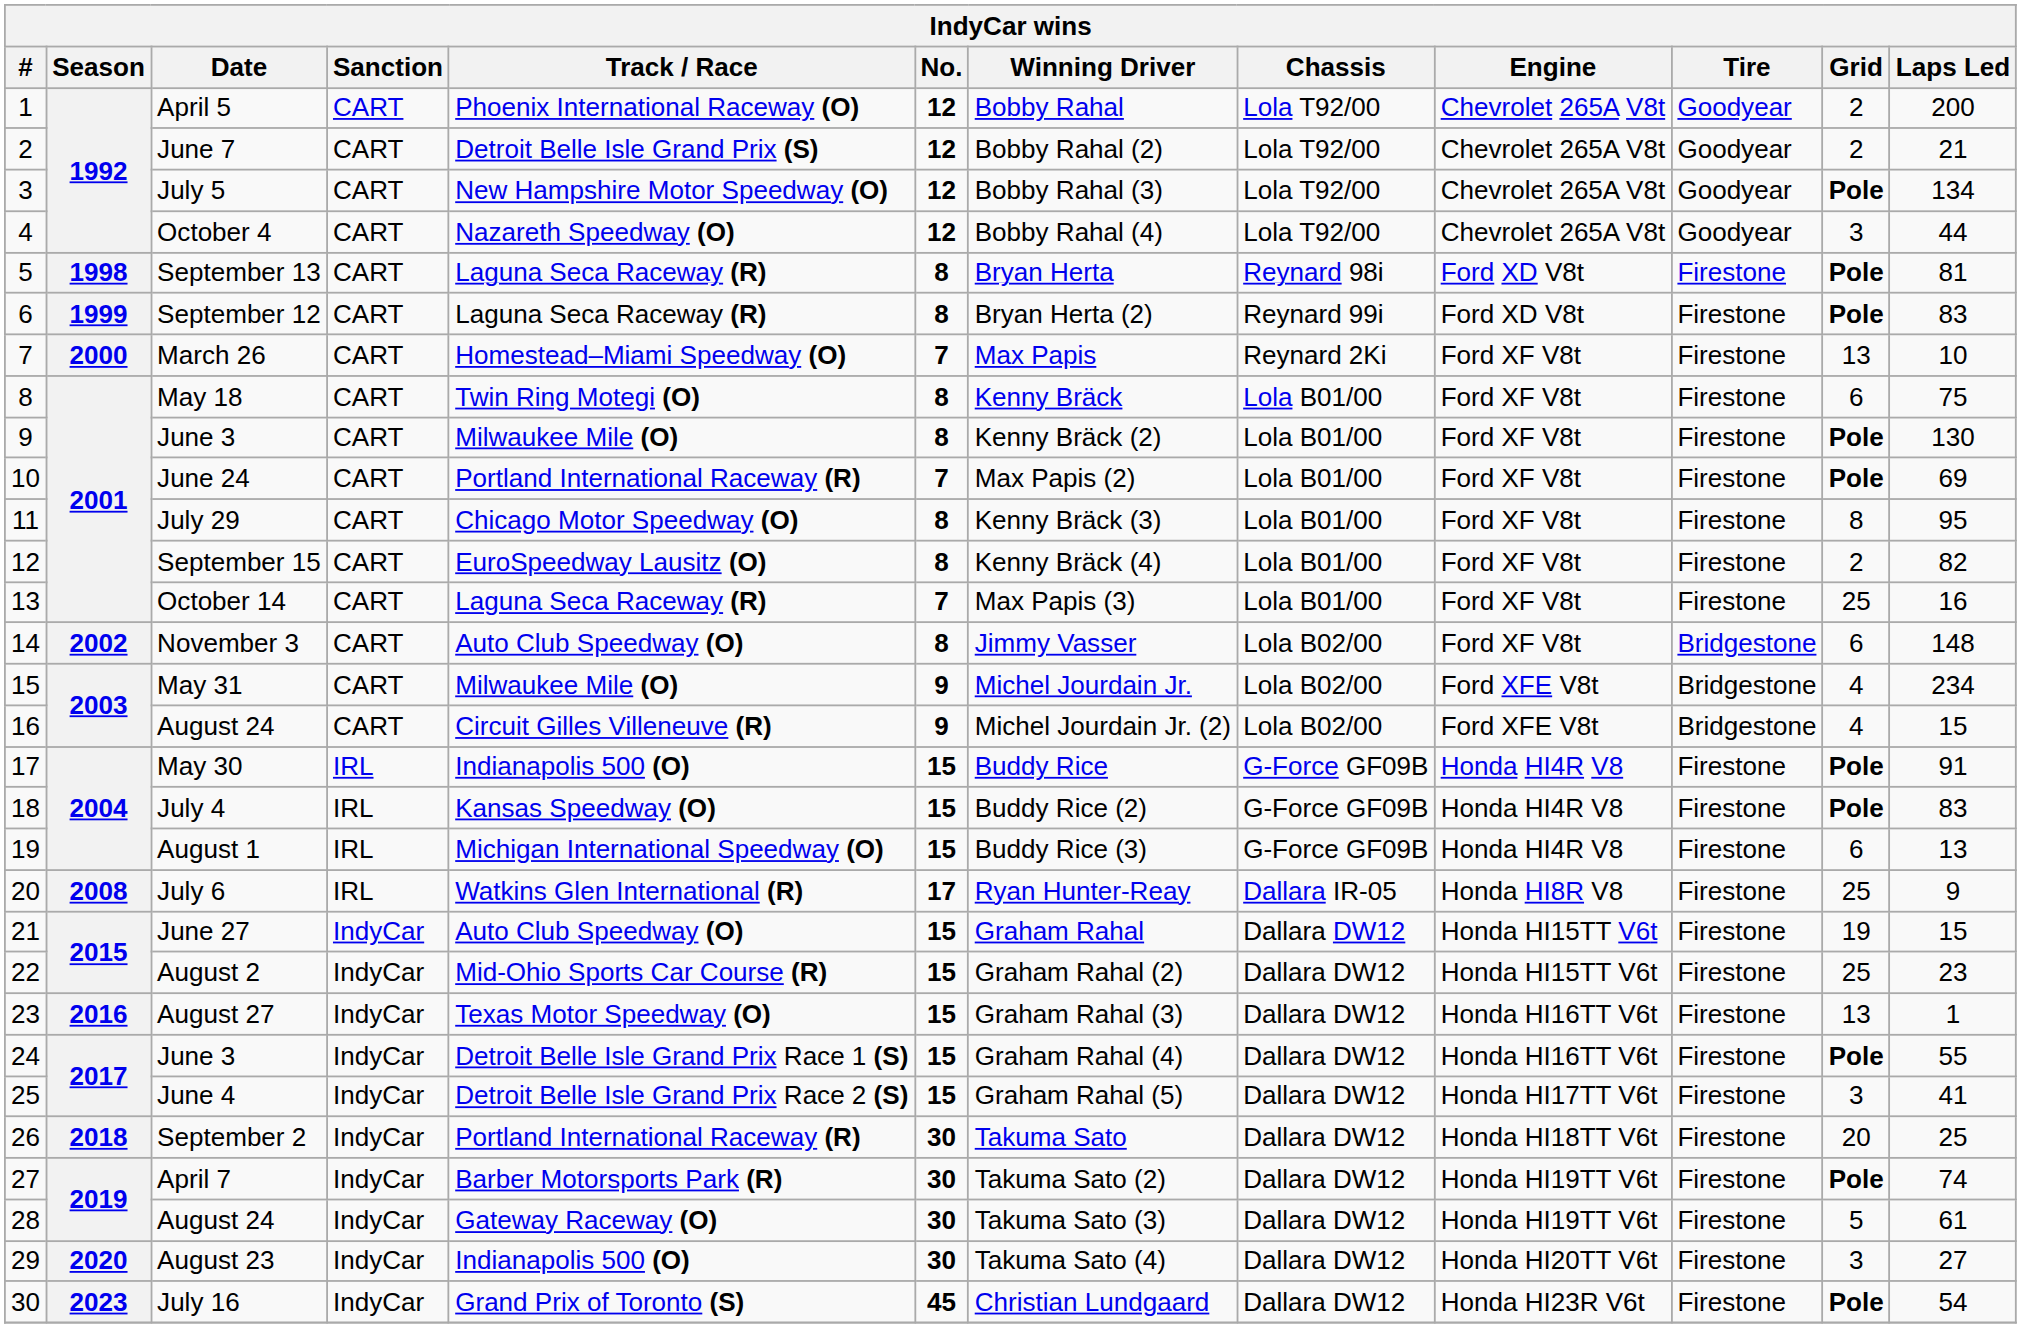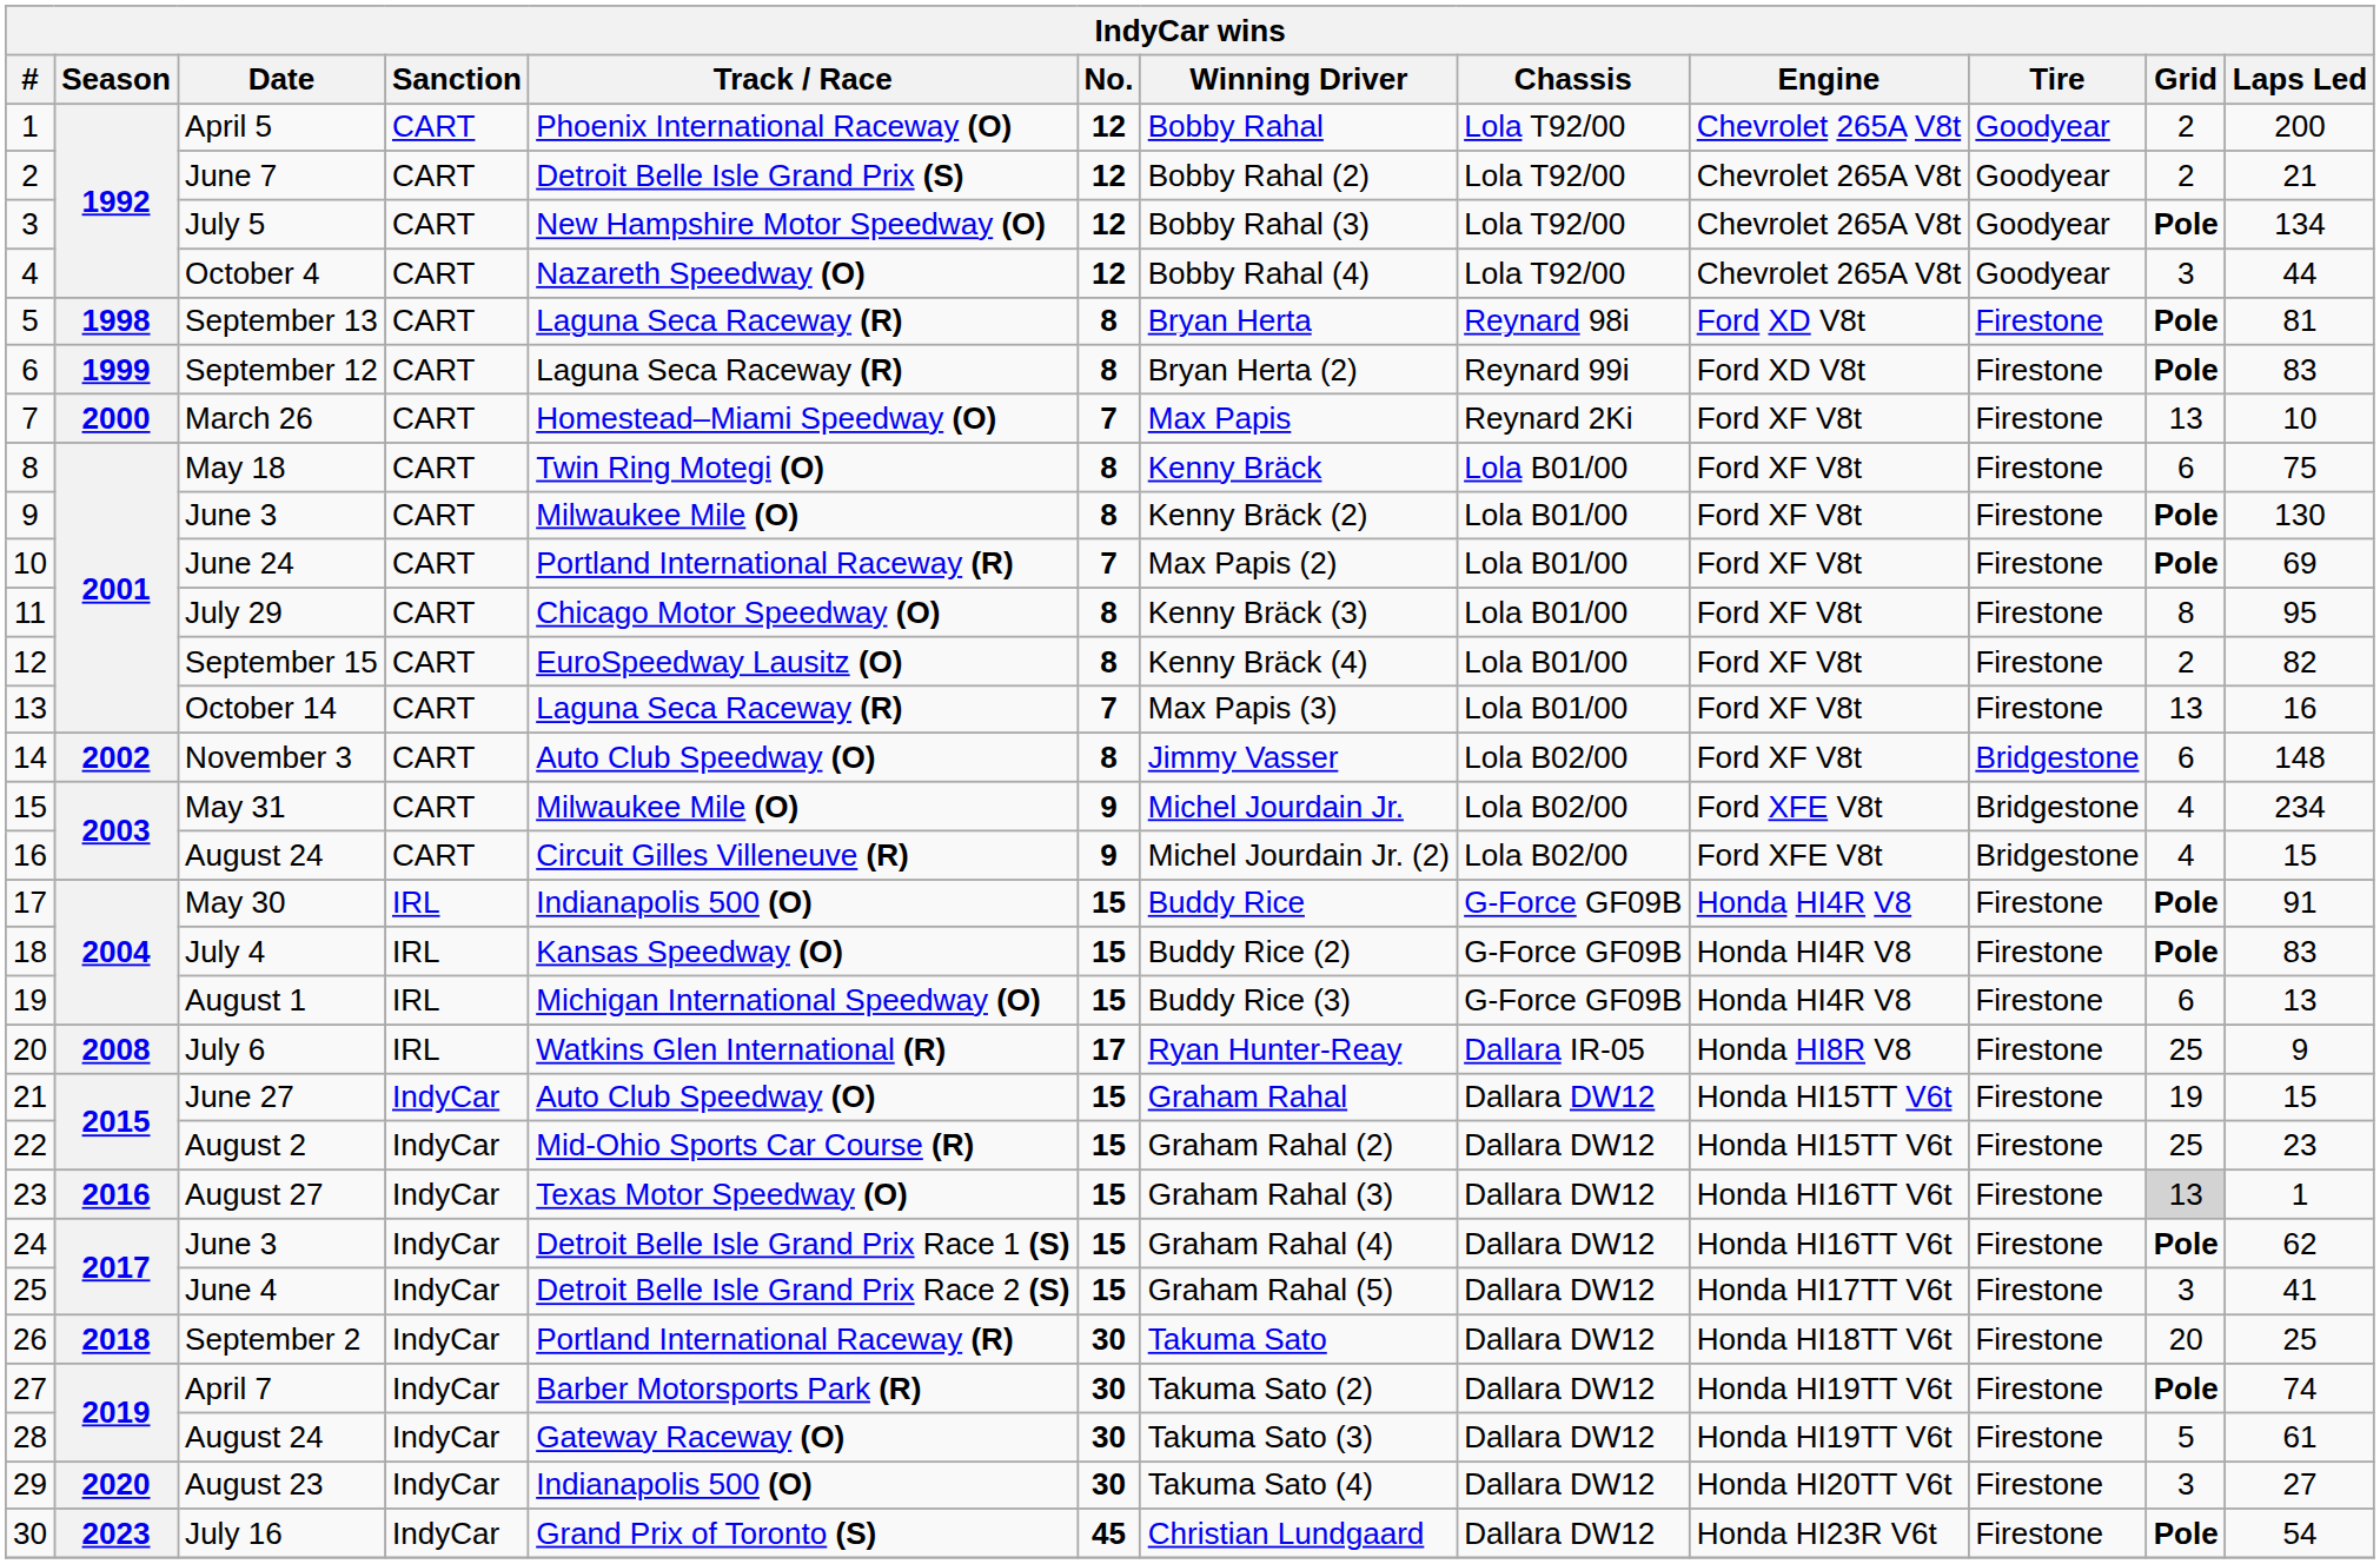October 14 | Grid: 25 -> 13
August 27 | Grid: no background -> lightgrey background
24 / June 3 | Laps Led: 55 -> 62
